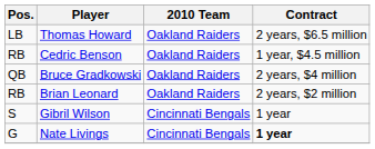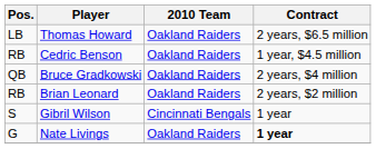Nate Livings | 2010 Team: Cincinnati Bengals -> Oakland Raiders
